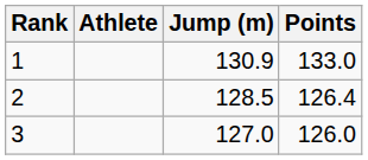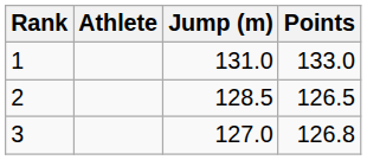1 | Jump (m): 130.9 -> 131.0
2 | Points: 126.4 -> 126.5
3 | Points: 126.0 -> 126.8
